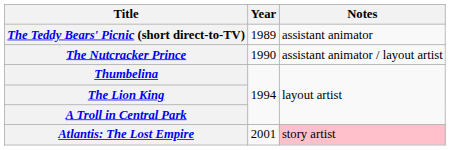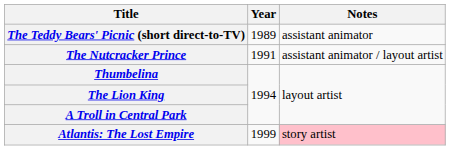The Nutcracker Prince | Year: 1990 -> 1991
Atlantis: The Lost Empire | Year: 2001 -> 1999
